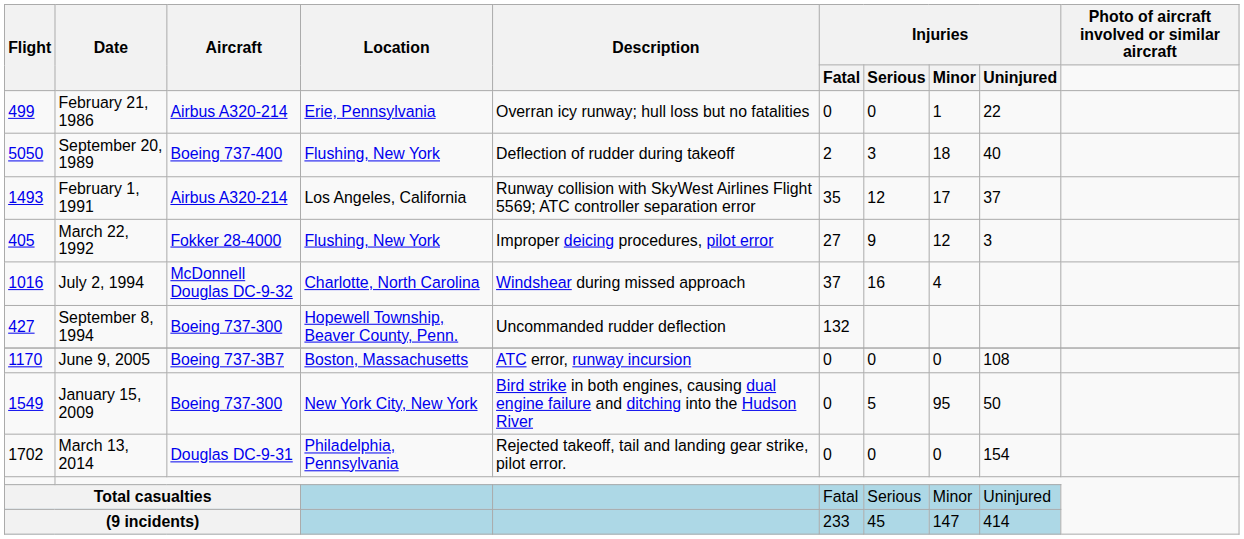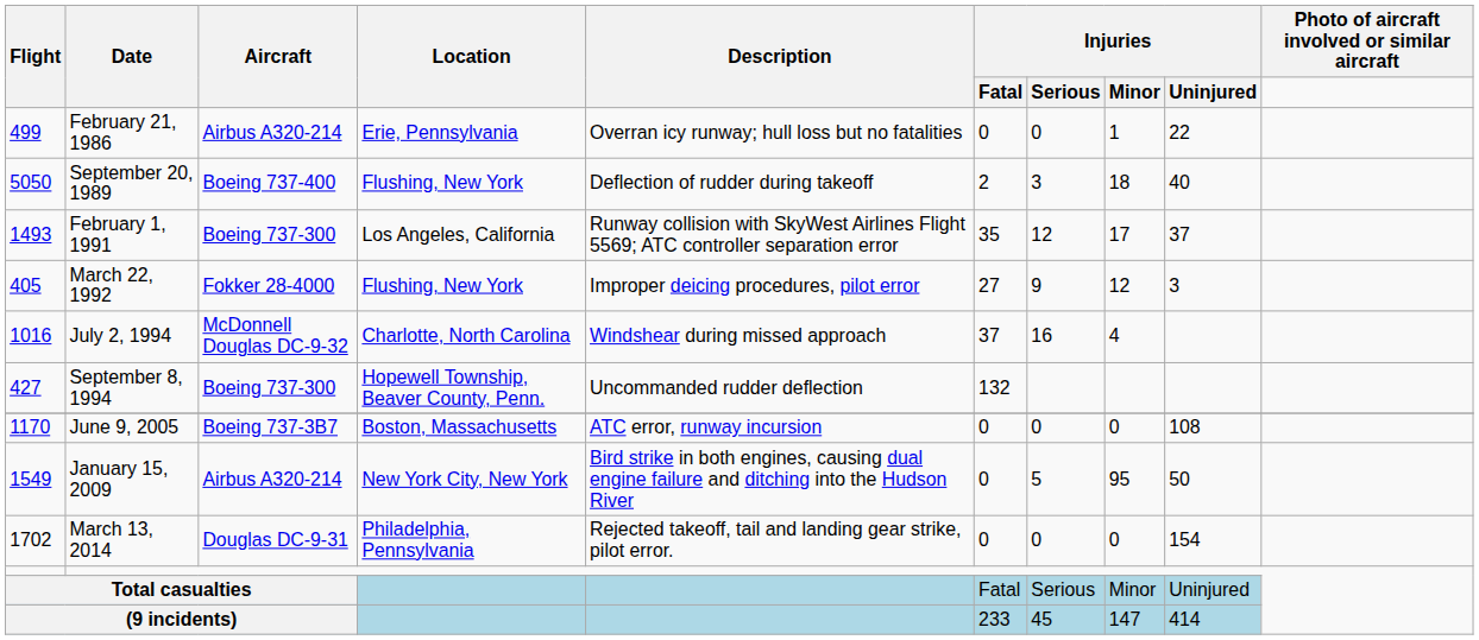February 1, 1991 | Aircraft: Airbus A320-214 -> Boeing 737-300
January 15, 2009 | Aircraft: Boeing 737-300 -> Airbus A320-214
